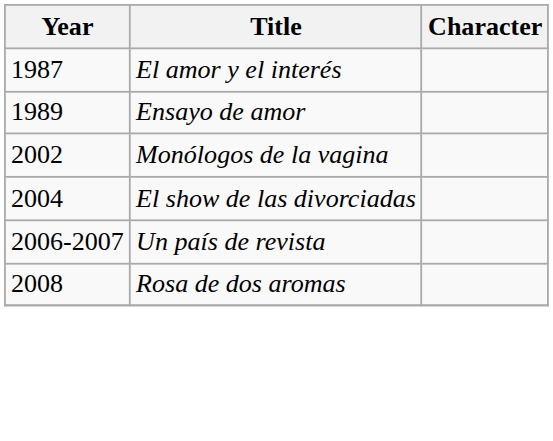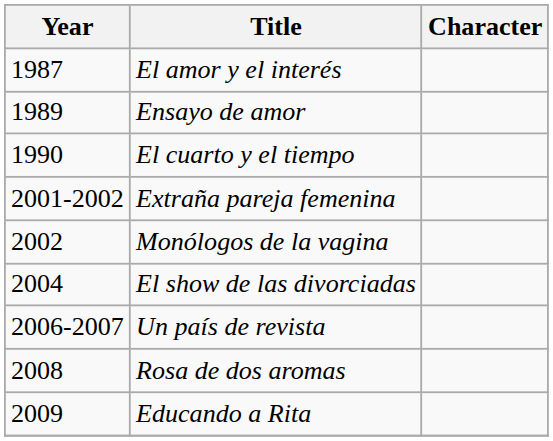+ row: 1990 | El cuarto y el tiempo
+ row: 2001-2002 | Extraña pareja femenina
+ row: 2009 | Educando a Rita
